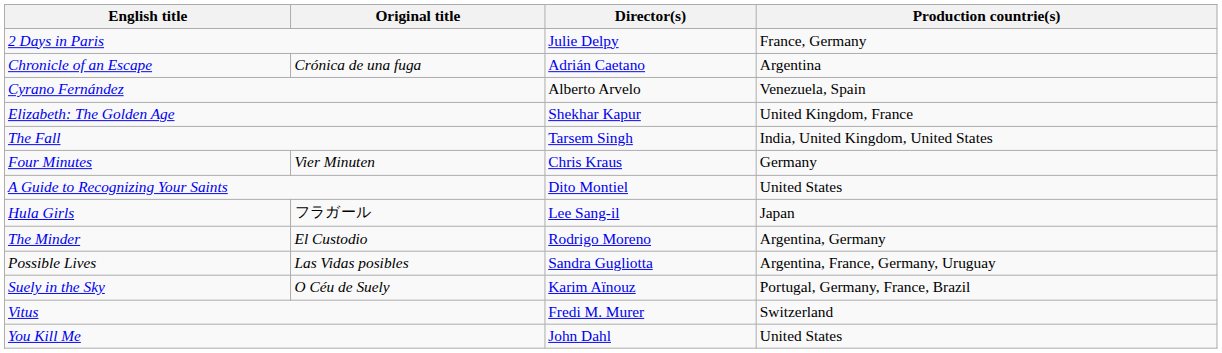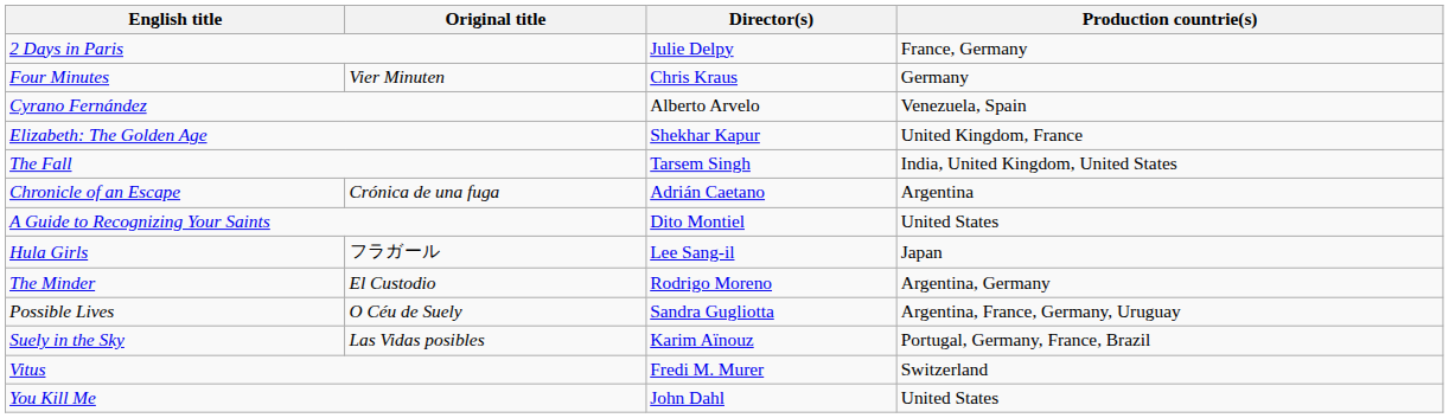rows swapped: Chronicle of an Escape <-> Four Minutes
Possible Lives | Original title: Las Vidas posibles -> O Céu de Suely
Suely in the Sky | Original title: O Céu de Suely -> Las Vidas posibles
